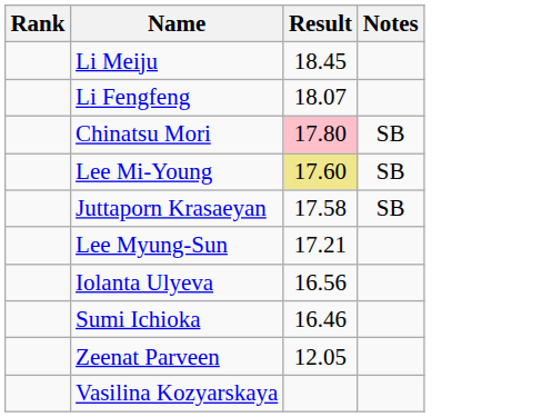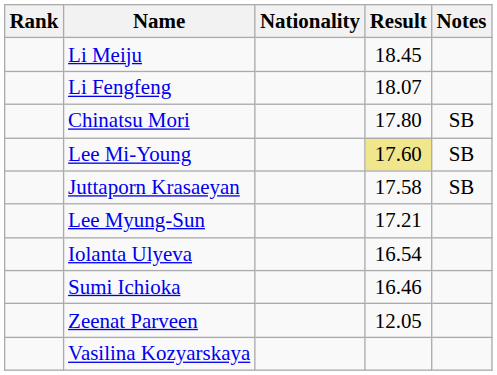+ column: Nationality
Chinatsu Mori | Result: pink background -> no background
Iolanta Ulyeva | Result: 16.56 -> 16.54
